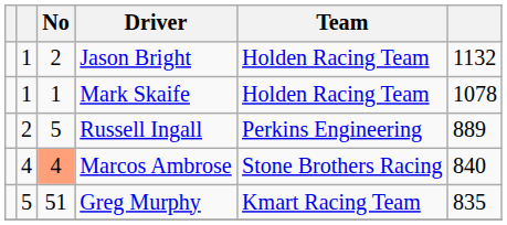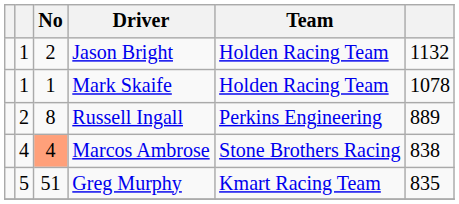Russell Ingall | No: 5 -> 8
Marcos Ambrose | column 6: 840 -> 838
